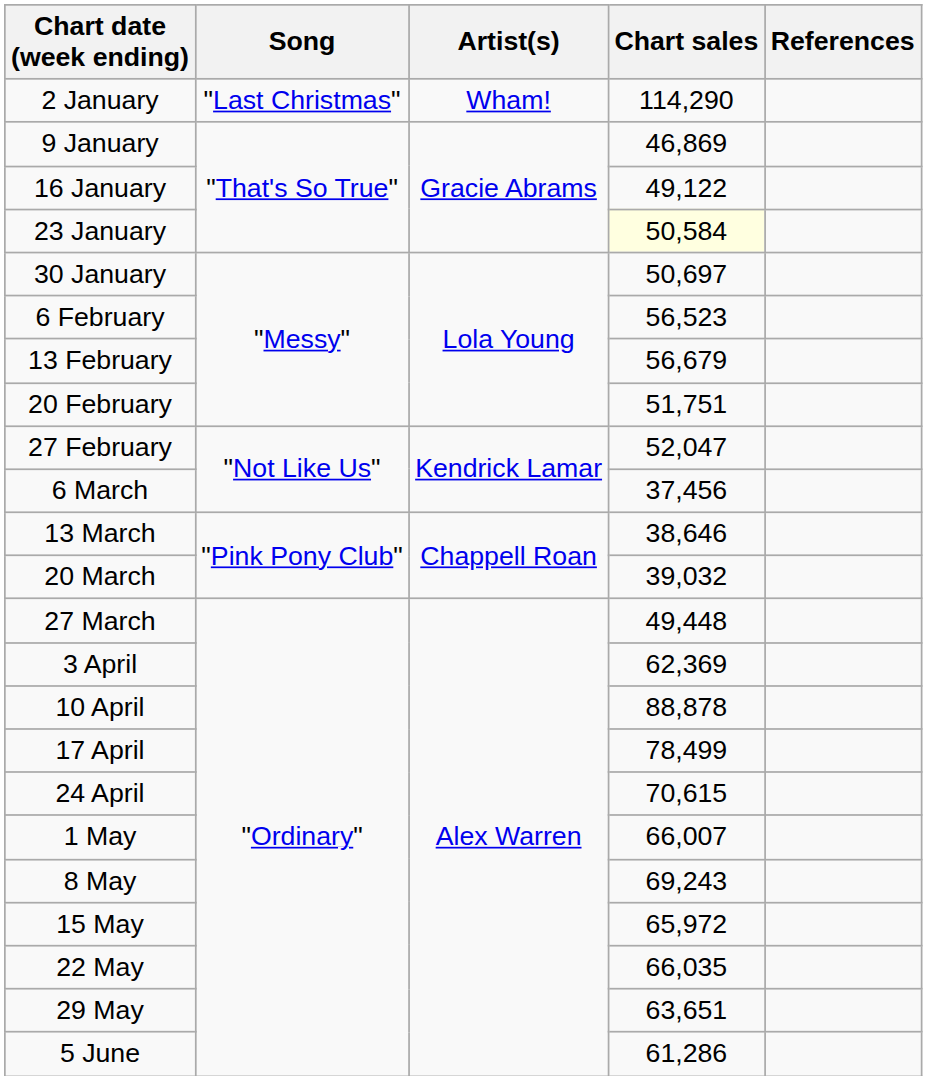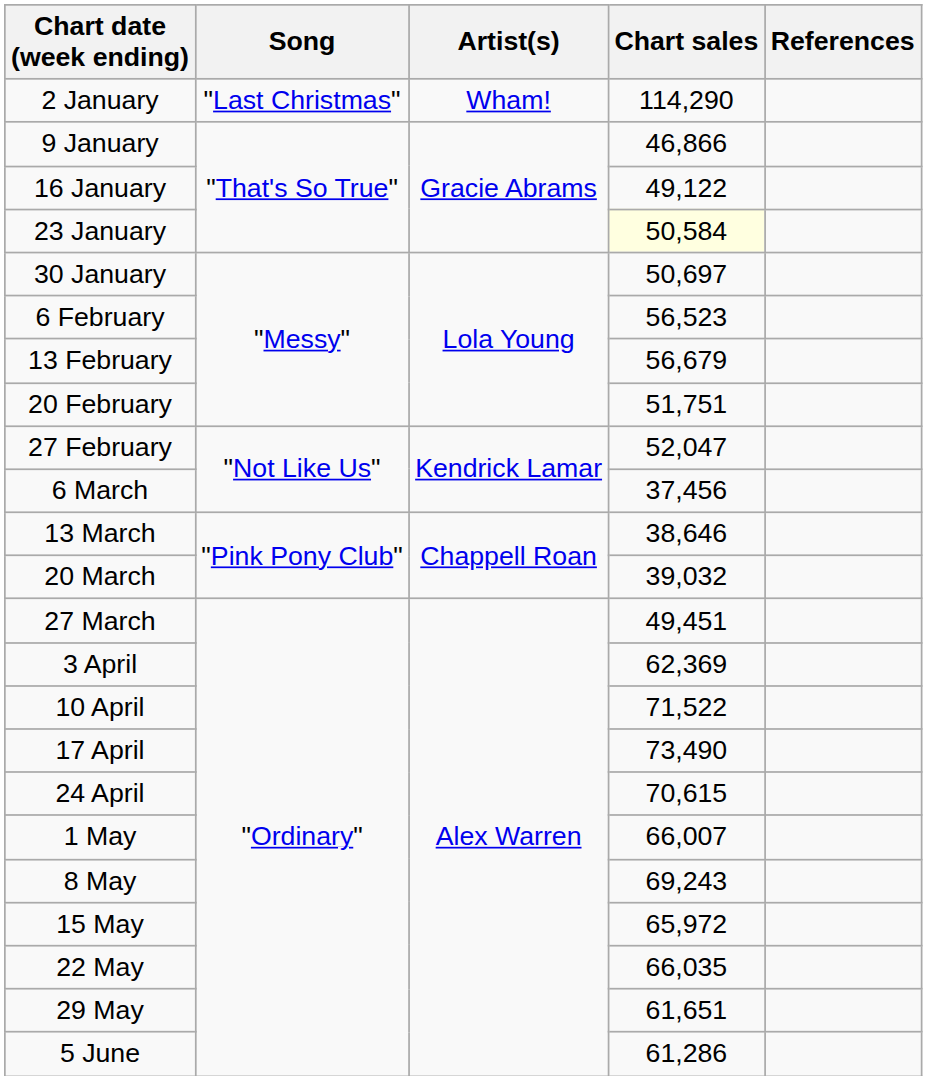9 January | Chart sales: 46,869 -> 46,866
27 March | Chart sales: 49,448 -> 49,451
10 April | Chart sales: 88,878 -> 71,522
17 April | Chart sales: 78,499 -> 73,490
29 May | Chart sales: 63,651 -> 61,651
